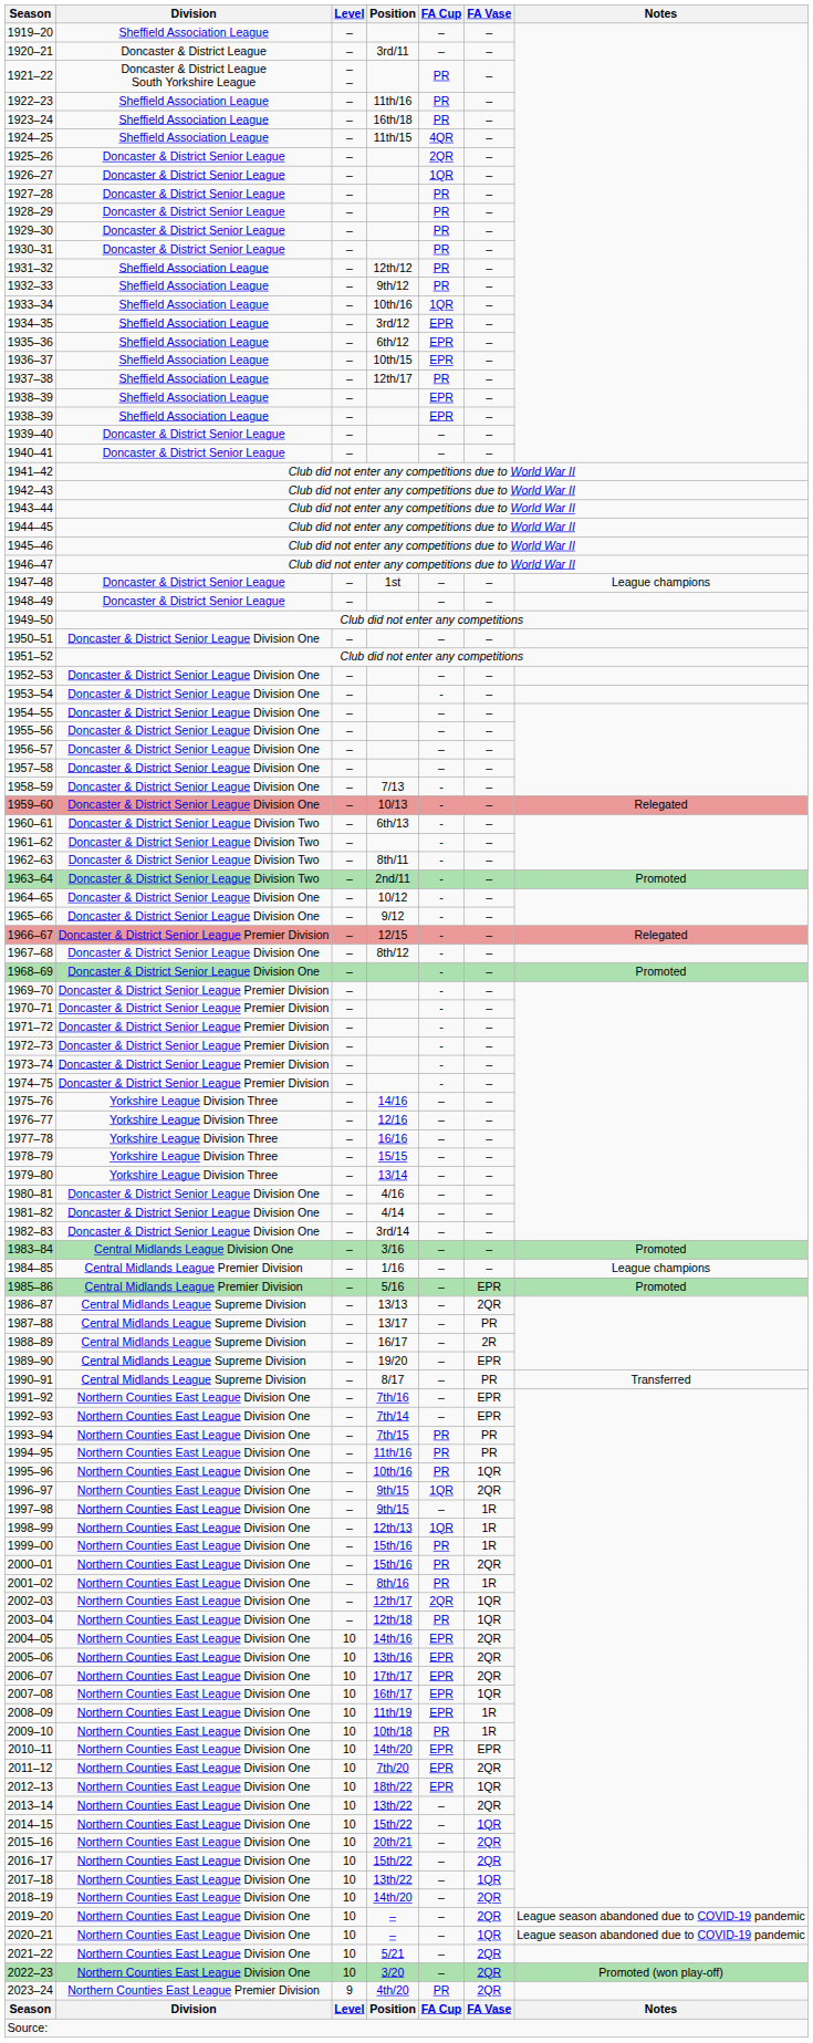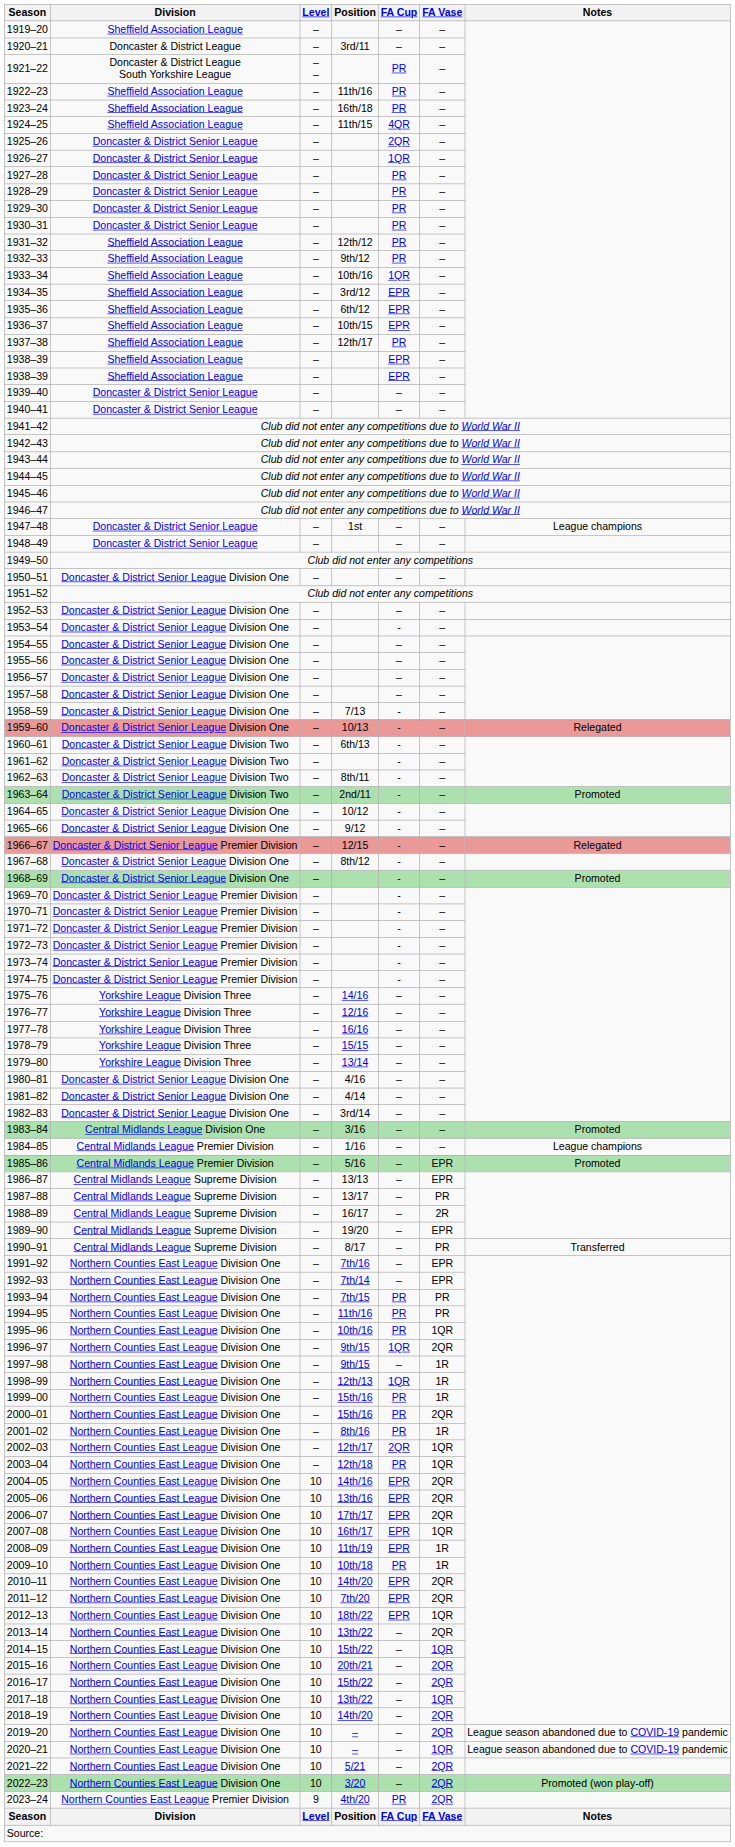1986–87 | FA Vase: 2QR -> EPR
2010–11 | FA Vase: EPR -> 2QR
